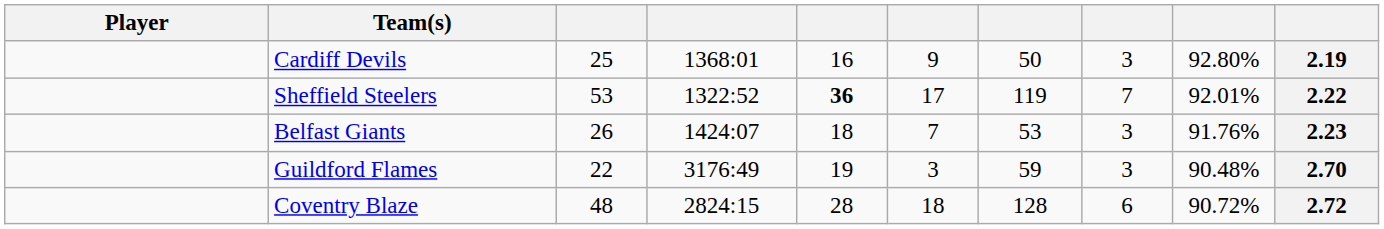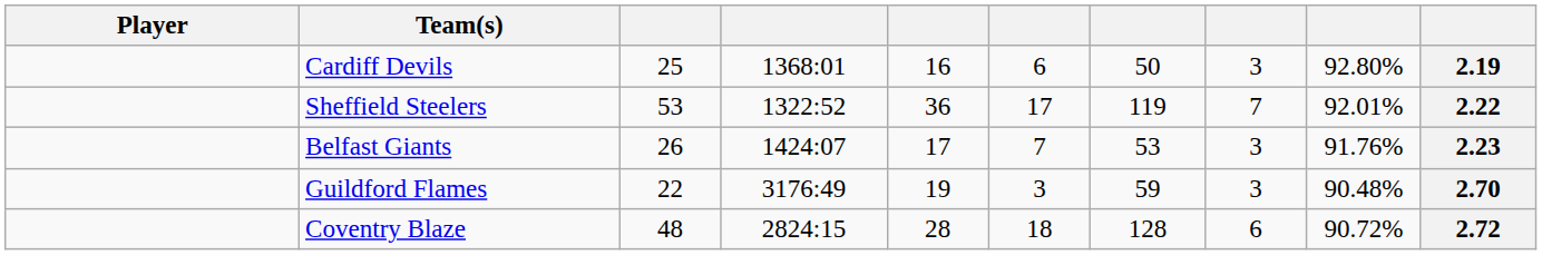Cardiff Devils | column 6: 9 -> 6
Sheffield Steelers | column 5: bold -> normal
Belfast Giants | column 5: 18 -> 17
